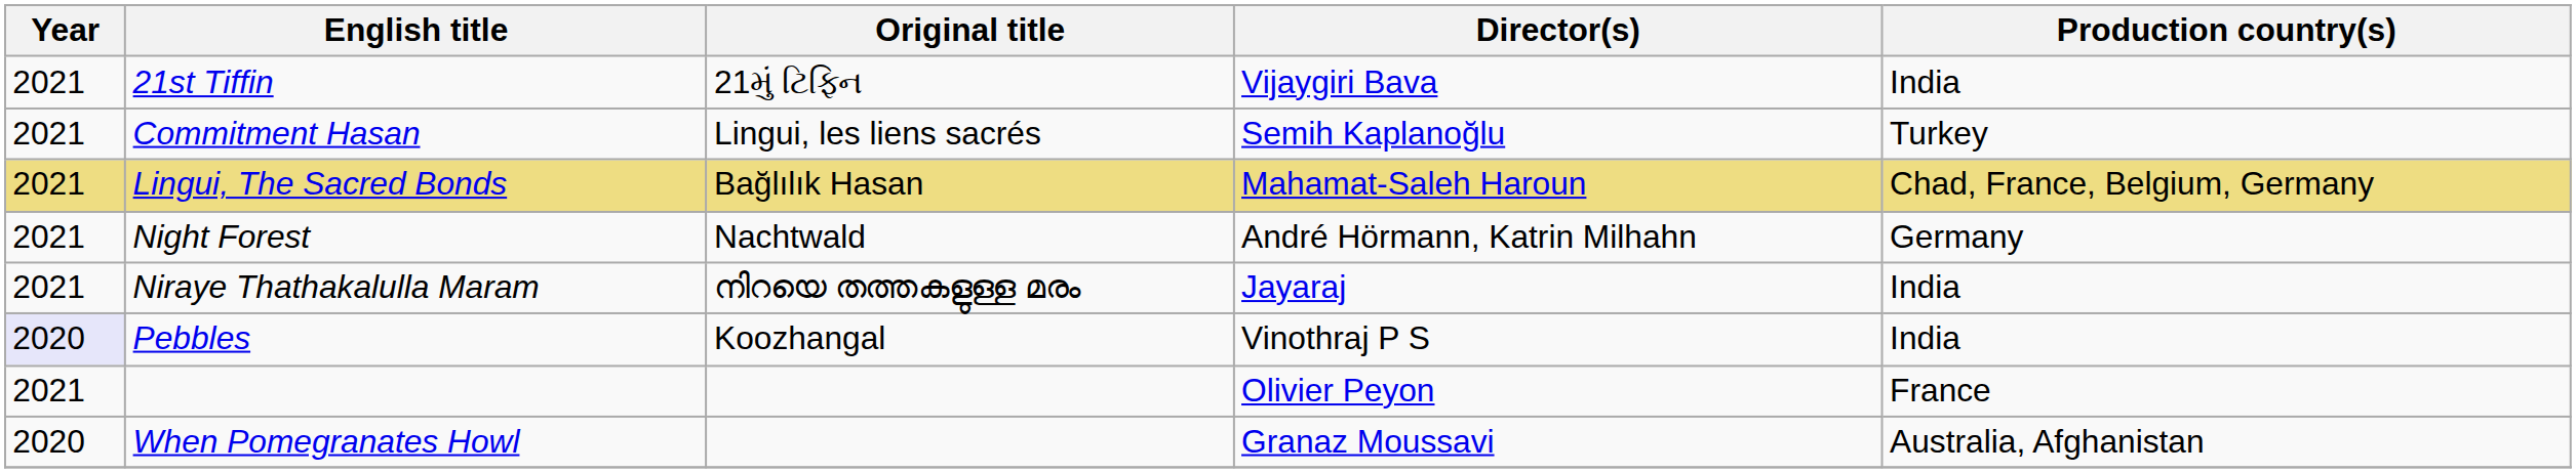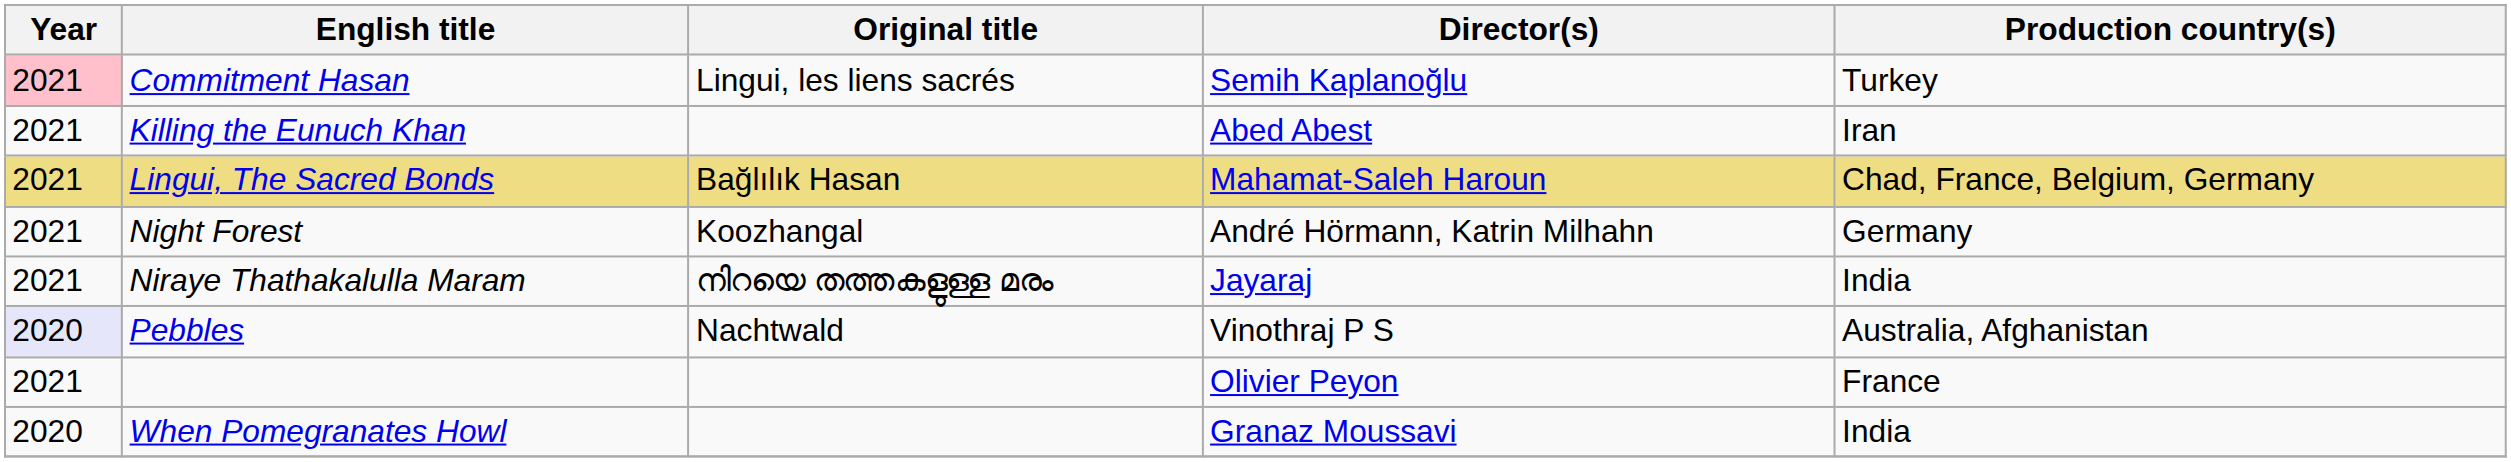- row: 2021 | 21st Tiffin | 21મું ટિફિન | Vijaygiri Bava | India
Commitment Hasan | Year: no background -> pink background
+ row: 2021 | Killing the Eunuch Khan | Abed Abest | Iran
Night Forest | Original title: Nachtwald -> Koozhangal
Pebbles | Original title: Koozhangal -> Nachtwald
Pebbles | Production country(s): India -> Australia, Afghanistan
When Pomegranates Howl | Production country(s): Australia, Afghanistan -> India
